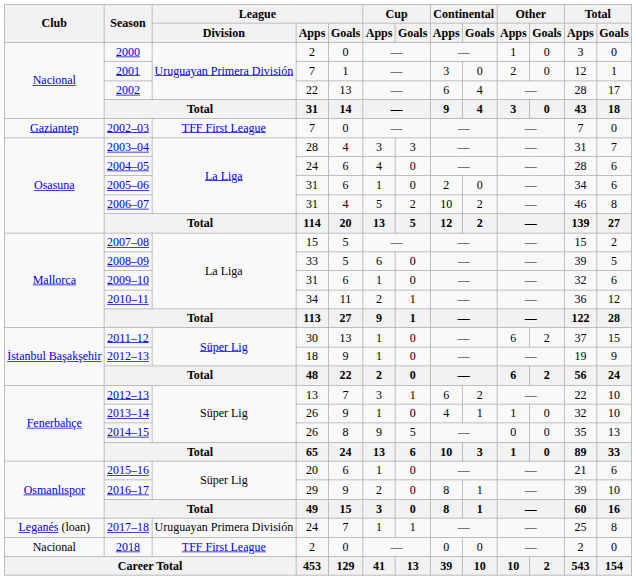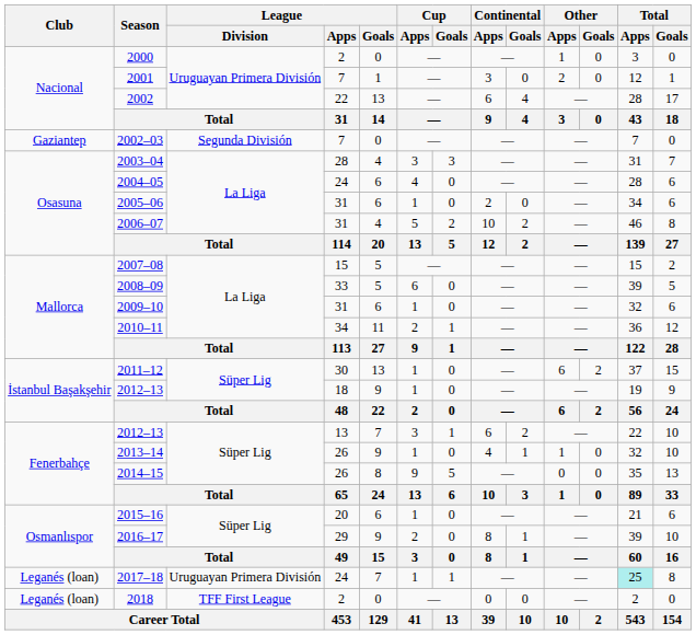2002–03 | League / Division: TFF First League -> Segunda División
2017–18 | Total / Apps: no background -> paleturquoise background
2018 | Club: Nacional -> Leganés (loan)
